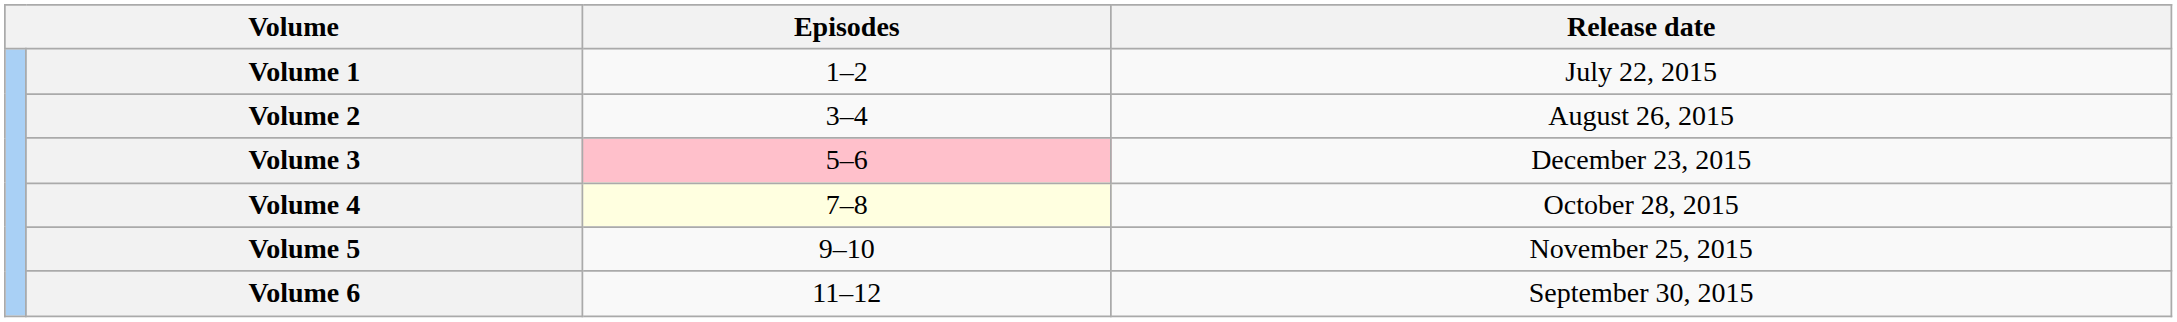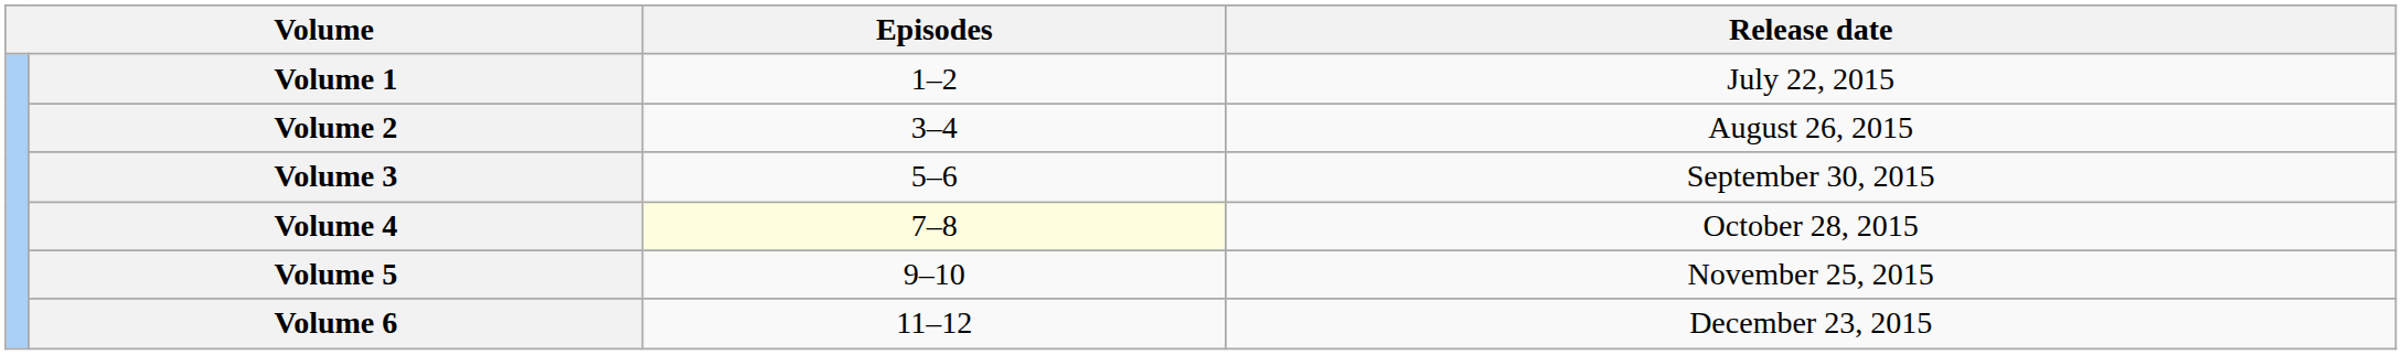Volume 3 | Episodes: pink background -> no background
Volume 3 | Release date: December 23, 2015 -> September 30, 2015
Volume 6 | Release date: September 30, 2015 -> December 23, 2015
